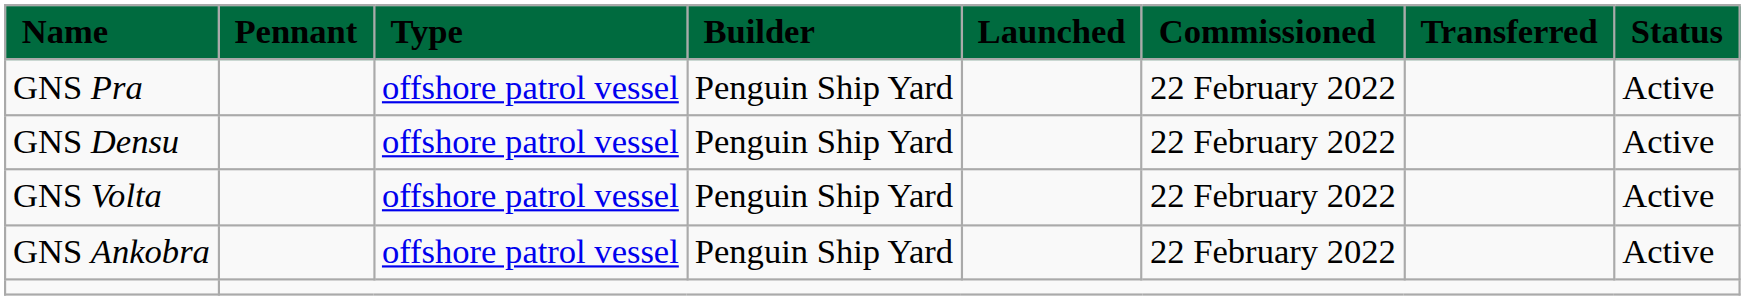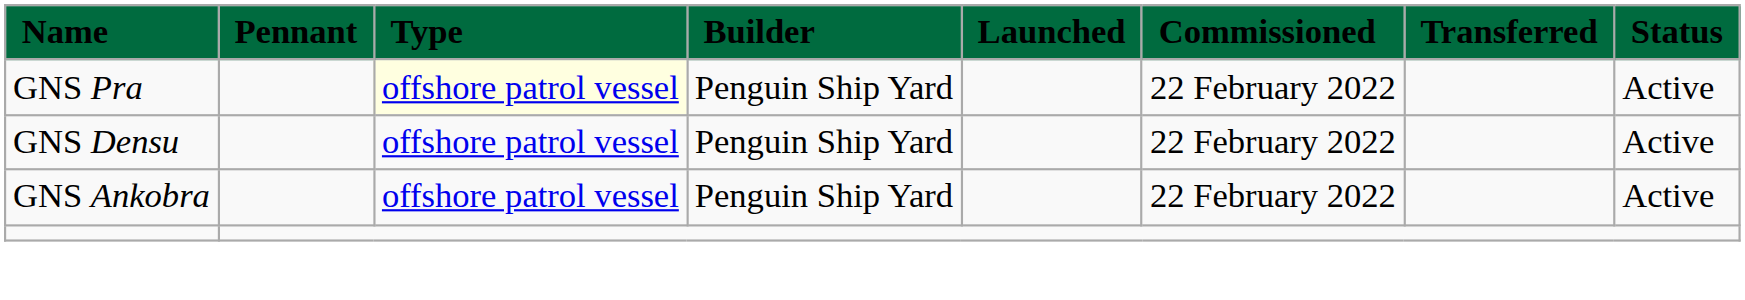GNS Pra | Type: no background -> lightyellow background
- row: GNS Volta | offshore patrol vessel | Penguin Ship Yard | 22 February 2022 | Active
